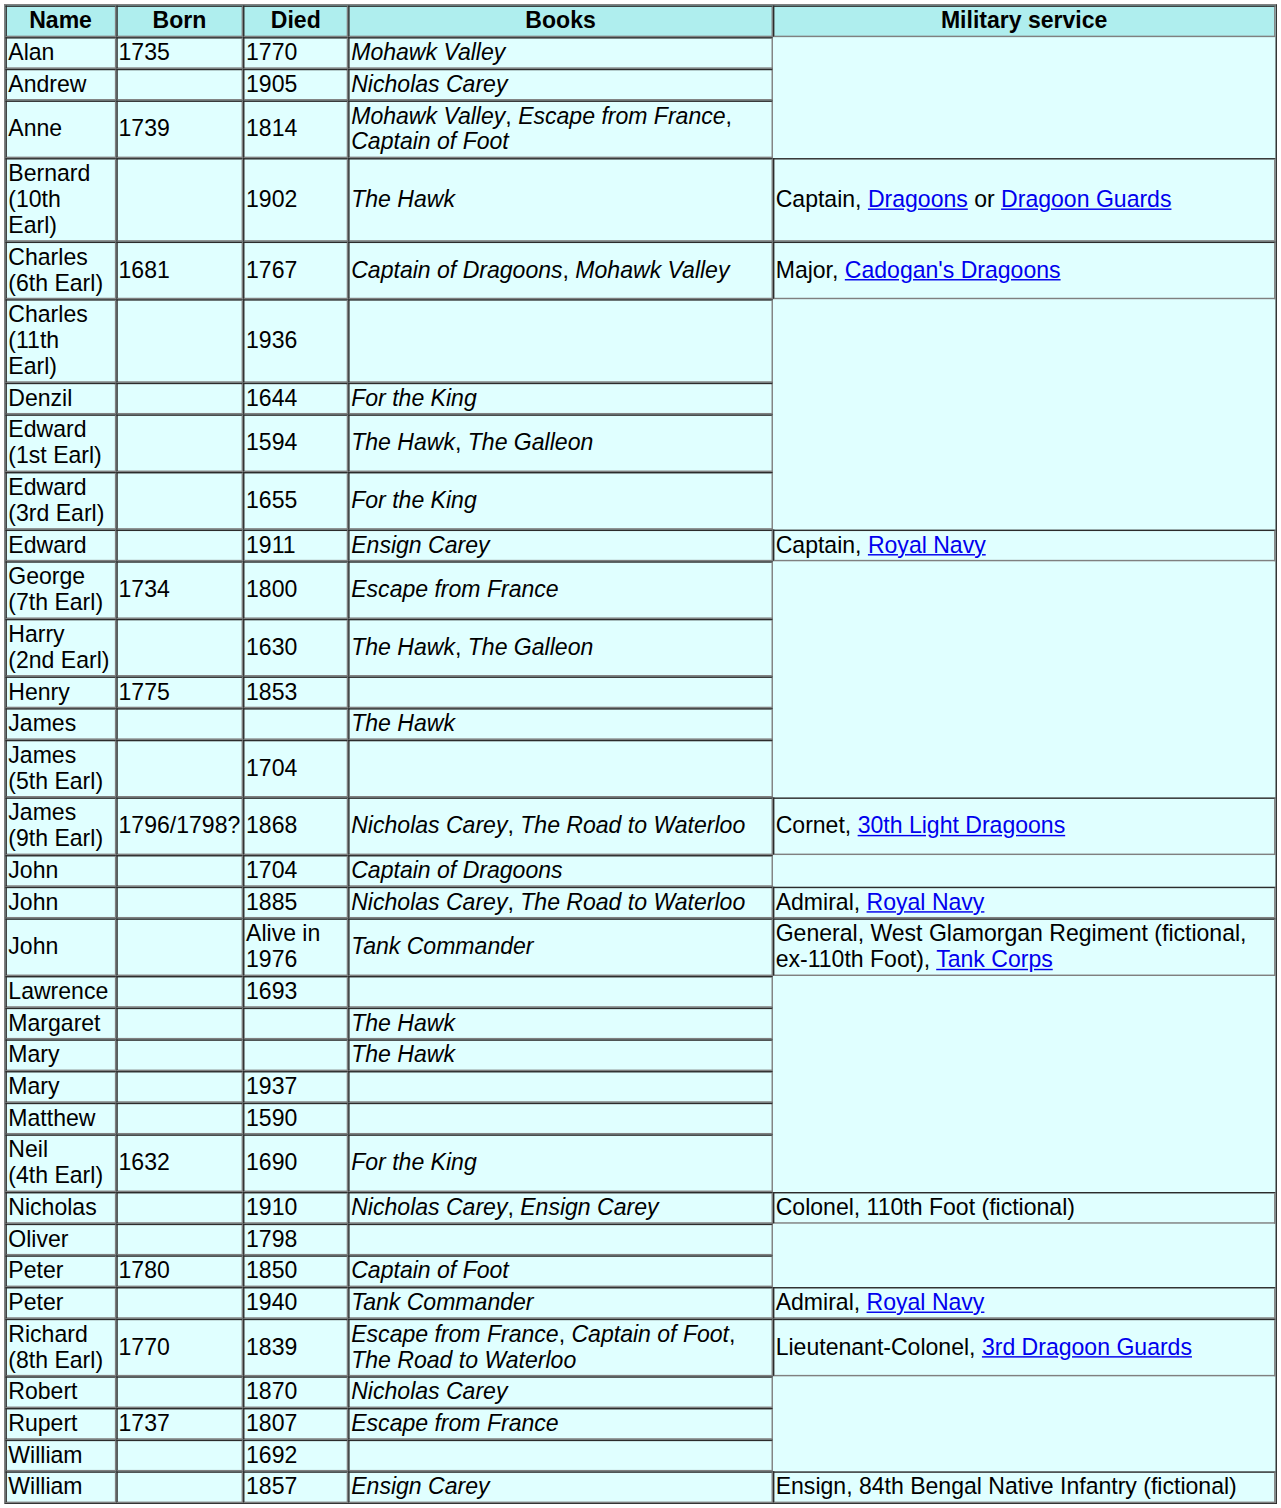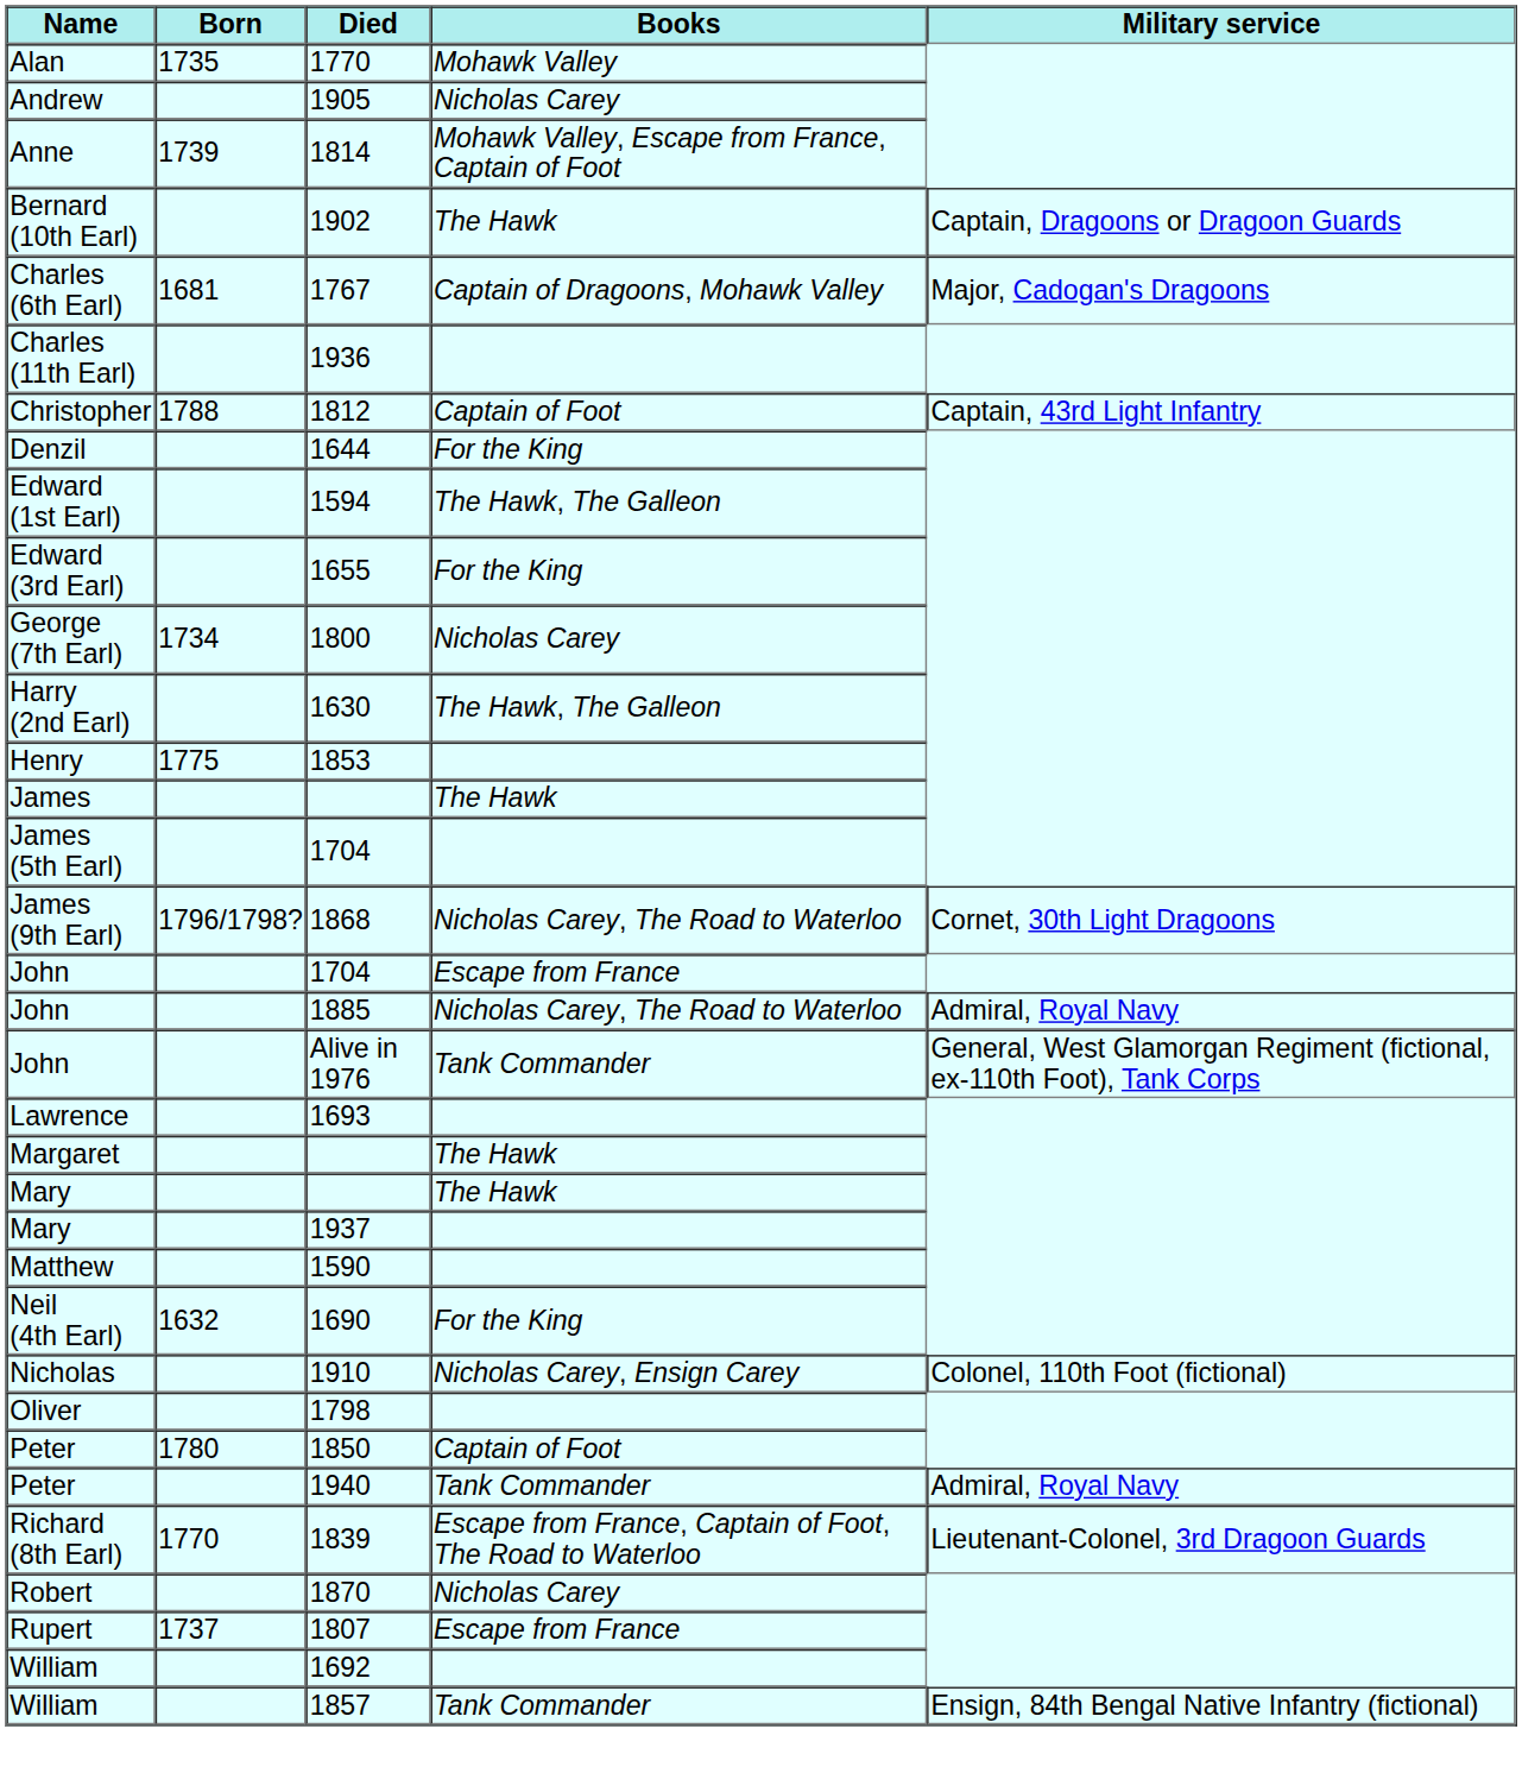+ row: Christopher | 1788 | 1812 | Captain of Foot | Captain, 43rd Light Infantry
- row: Edward | 1911 | Ensign Carey | Captain, Royal Navy
1800 | Books: Escape from France -> Nicholas Carey
John / 1704 | Books: Captain of Dragoons -> Escape from France
1857 | Books: Ensign Carey -> Tank Commander
